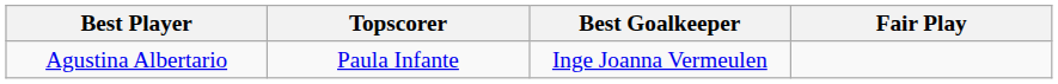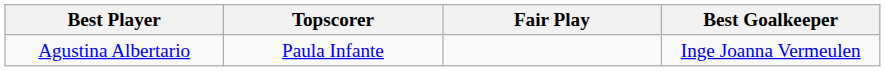columns swapped: Best Goalkeeper <-> Fair Play
